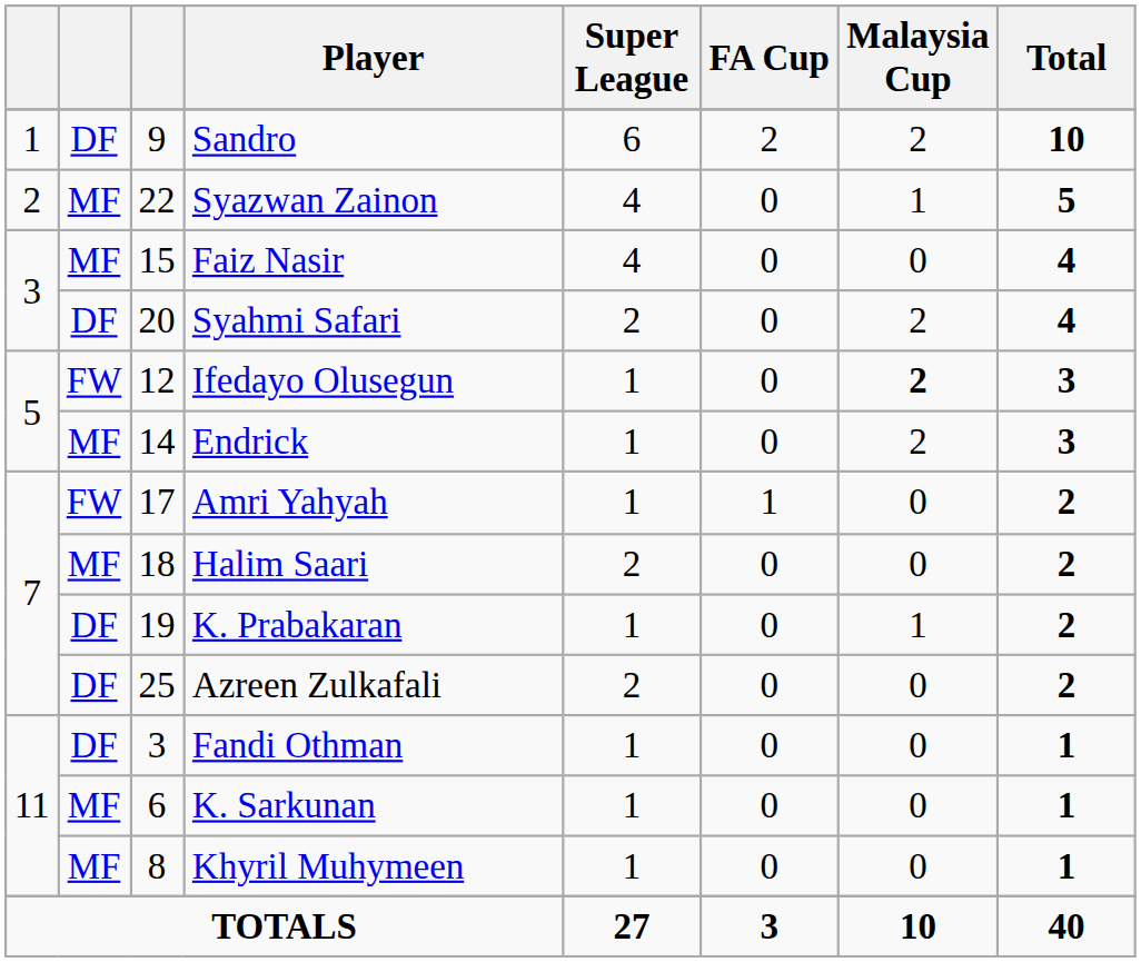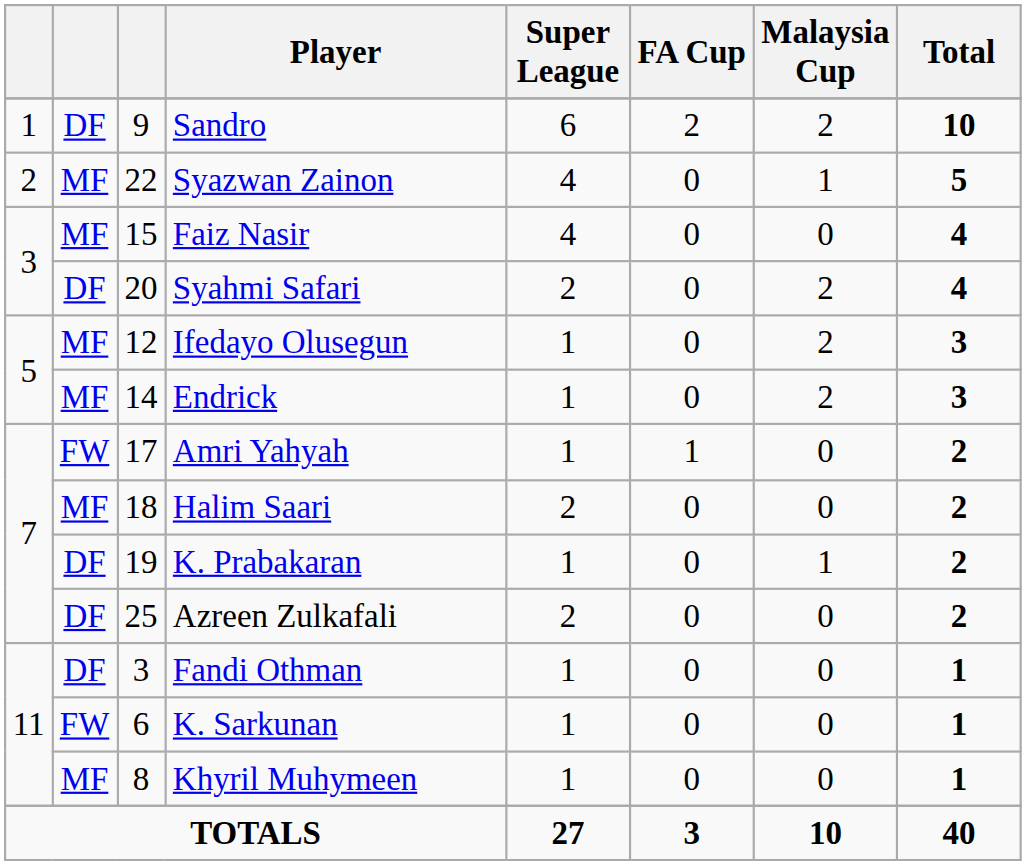Ifedayo Olusegun | column 2: FW -> MF
Ifedayo Olusegun | Malaysia Cup: bold -> normal
K. Sarkunan | column 2: MF -> FW
